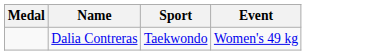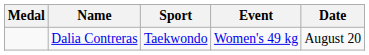+ column: Date | August 20
